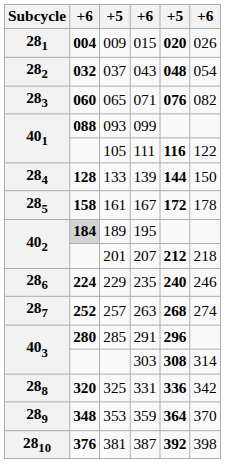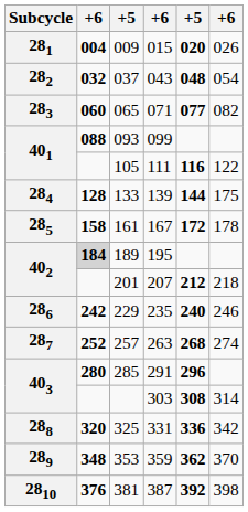065 | column 5: 076 -> 077
133 | column 6: 150 -> 175
229 | column 2: 224 -> 242
353 | column 5: 364 -> 362
